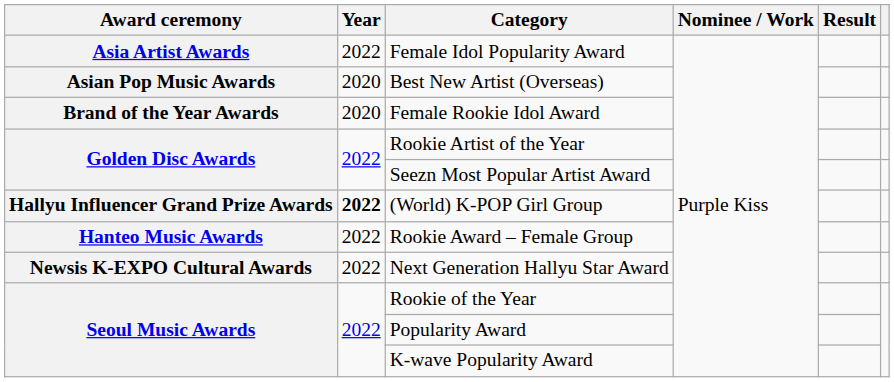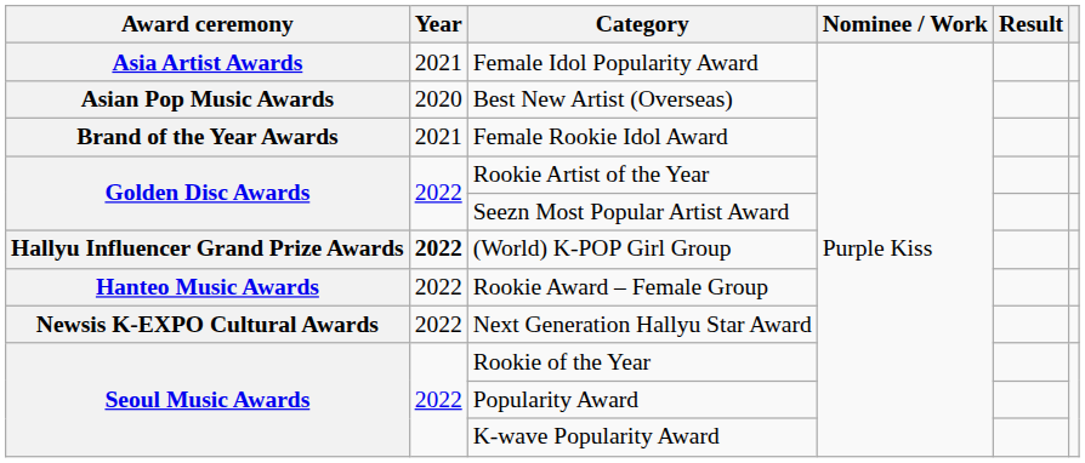Female Idol Popularity Award | Year: 2022 -> 2021
Female Rookie Idol Award | Year: 2020 -> 2021
